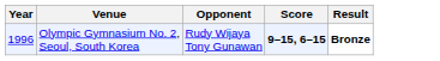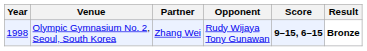+ column: Partner | Zhang Wei
Olympic Gymnasium No. 2, Seoul, South Korea | Year: 1996 -> 1998
